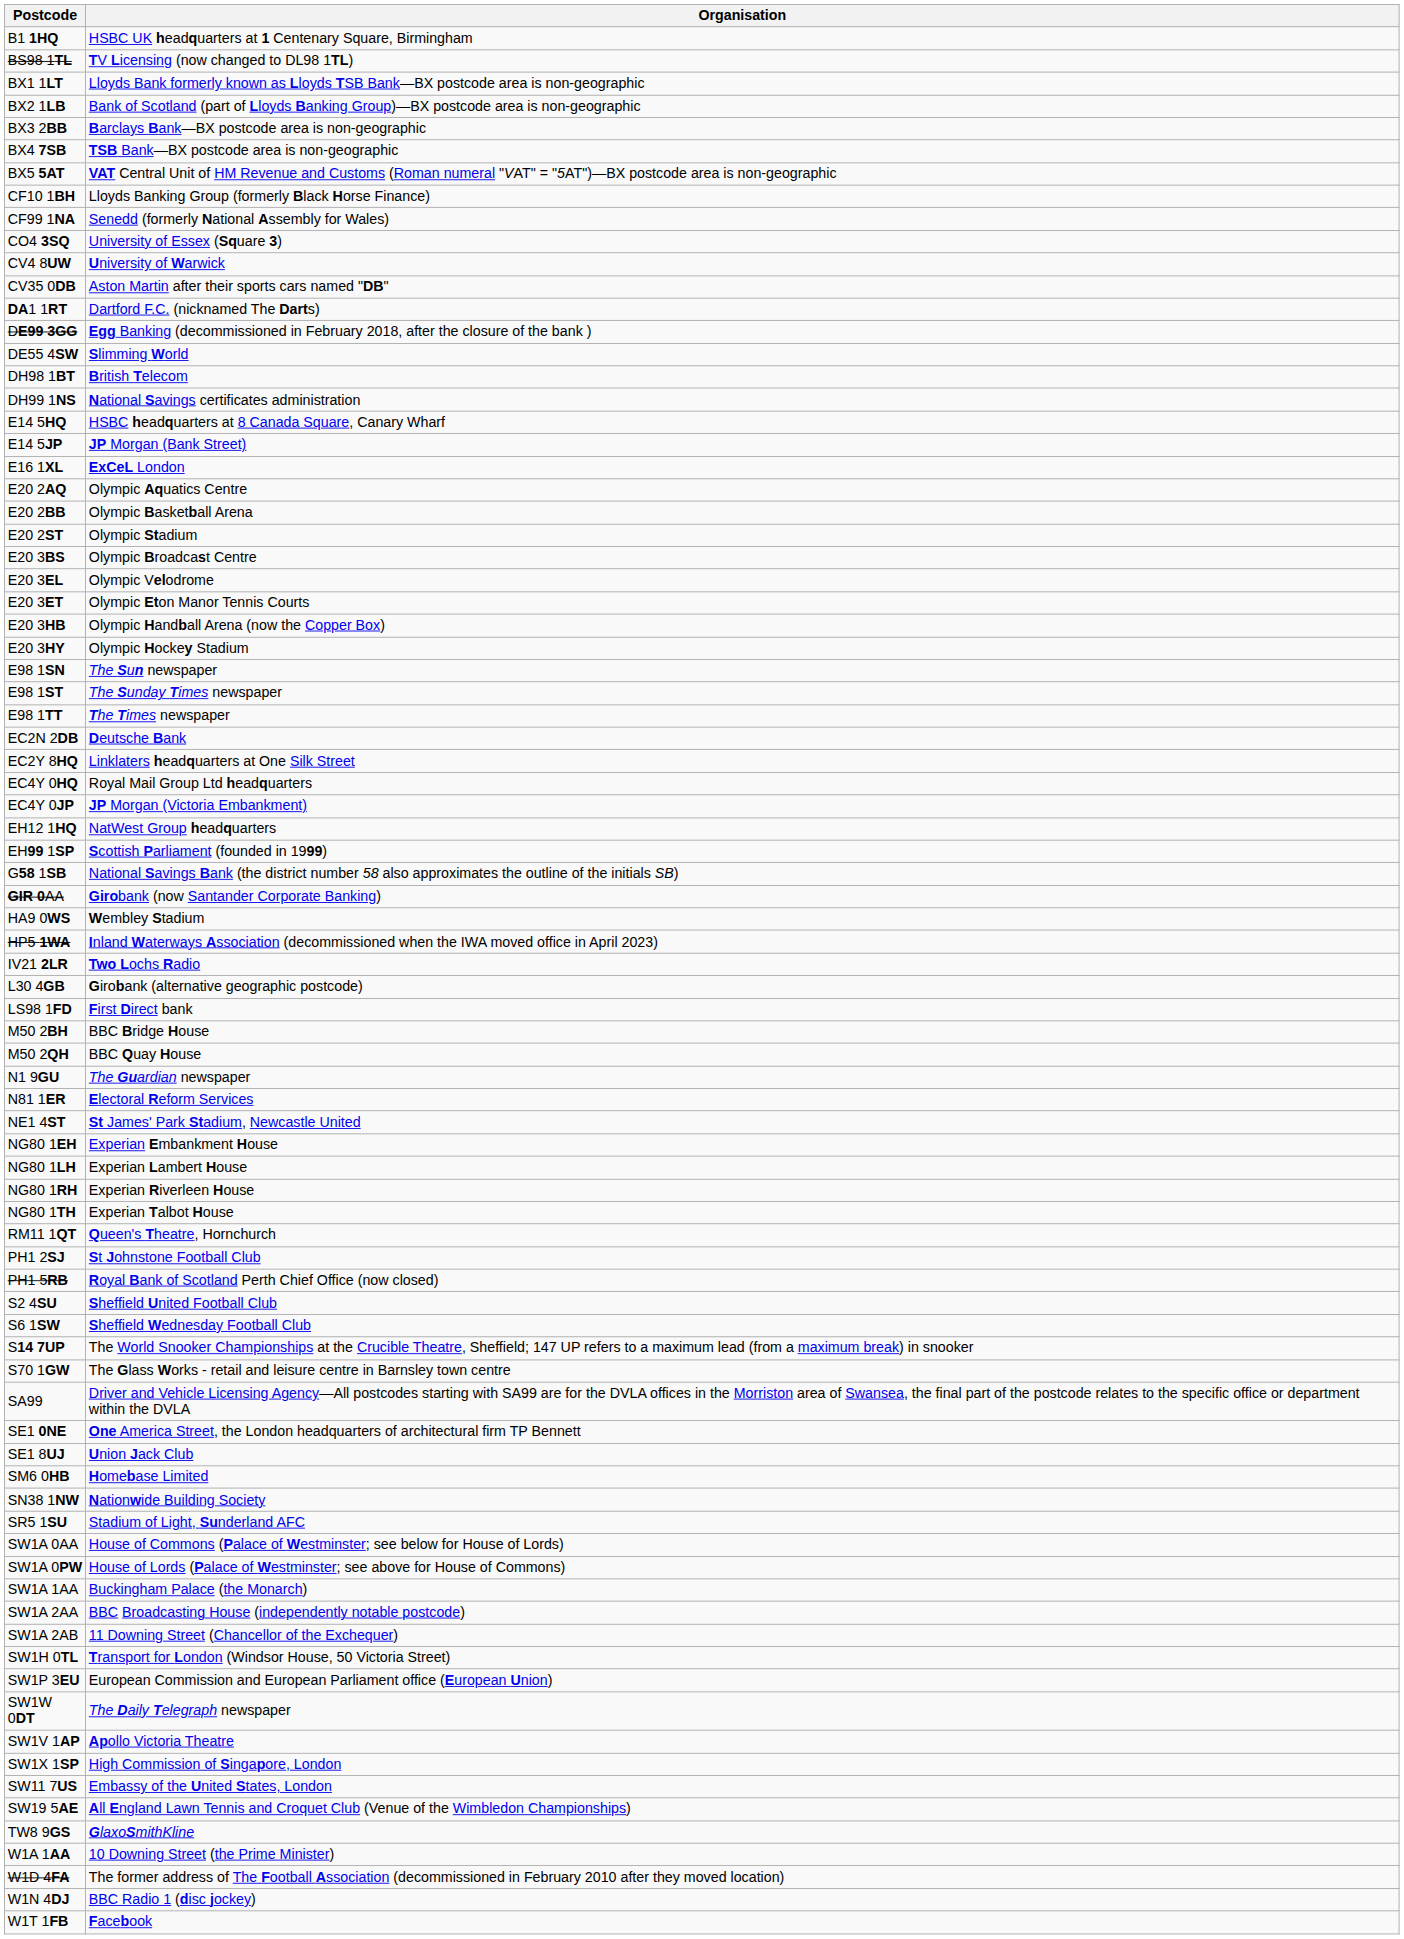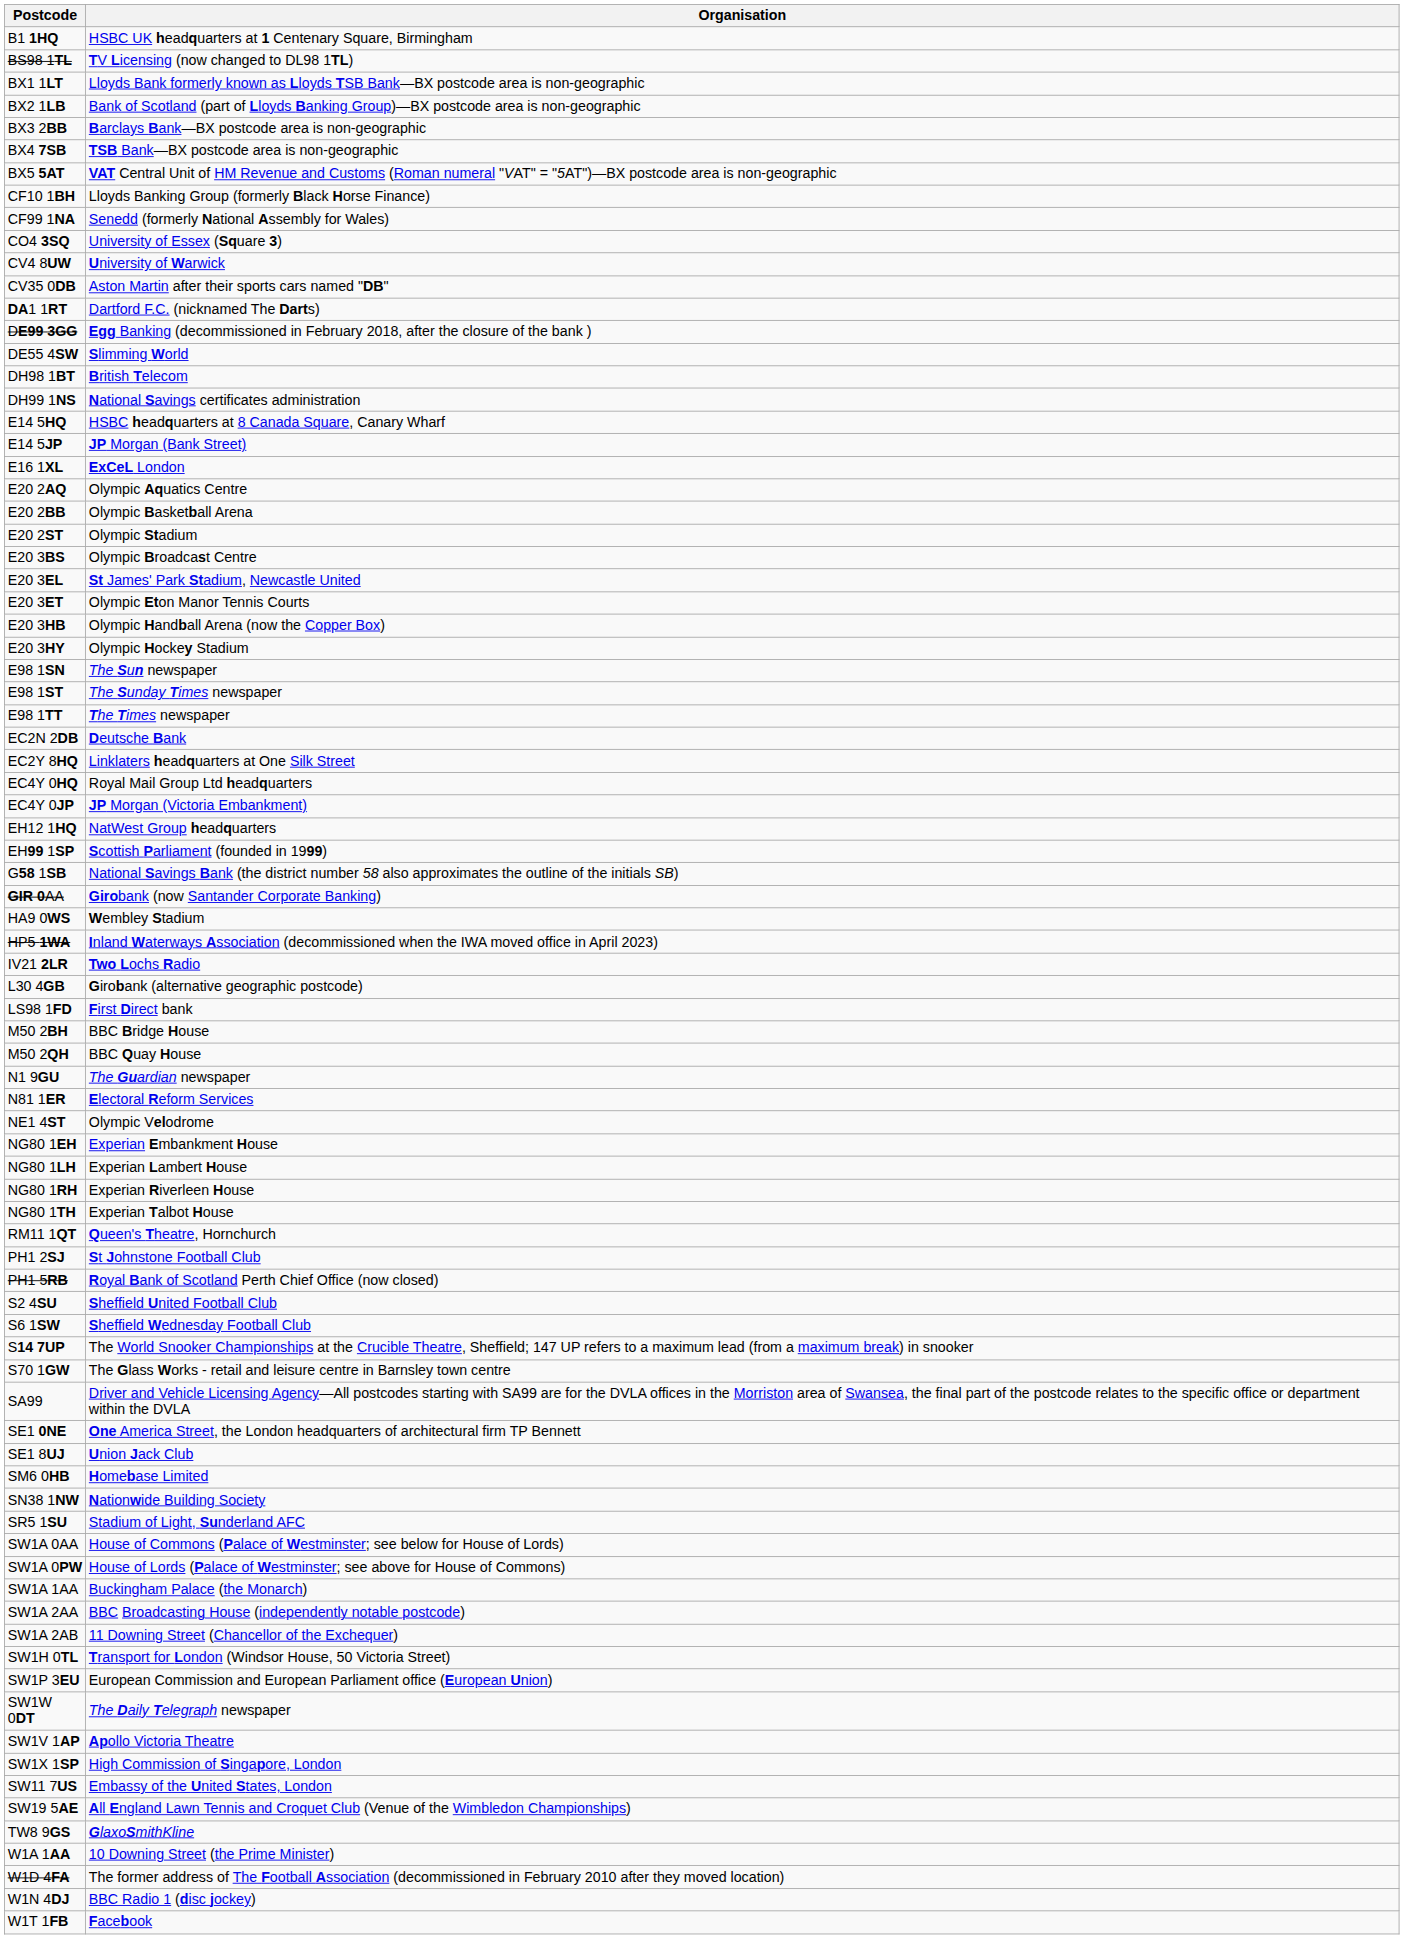E20 3EL | Organisation: Olympic Velodrome -> St James' Park Stadium, Newcastle United
NE1 4ST | Organisation: St James' Park Stadium, Newcastle United -> Olympic Velodrome
